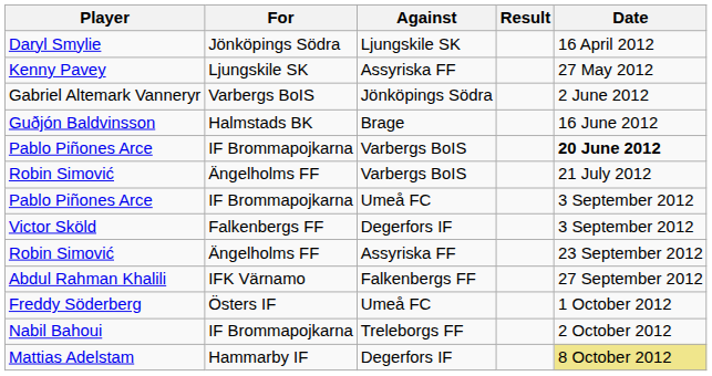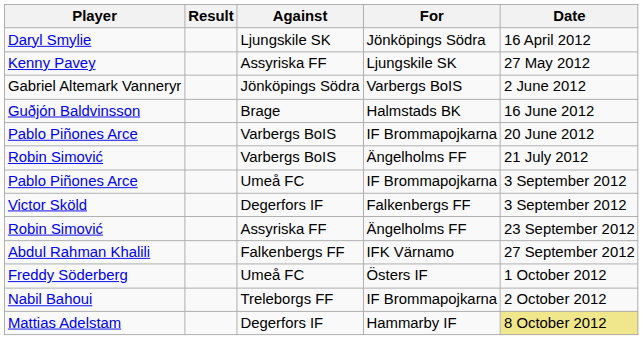columns swapped: For <-> Result
Pablo Piñones Arce / Varbergs BoIS | Date: bold -> normal
